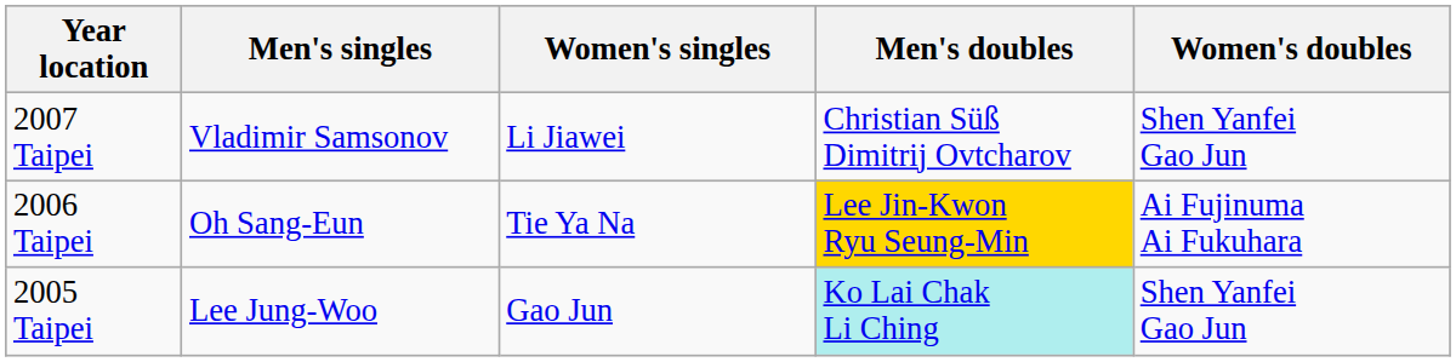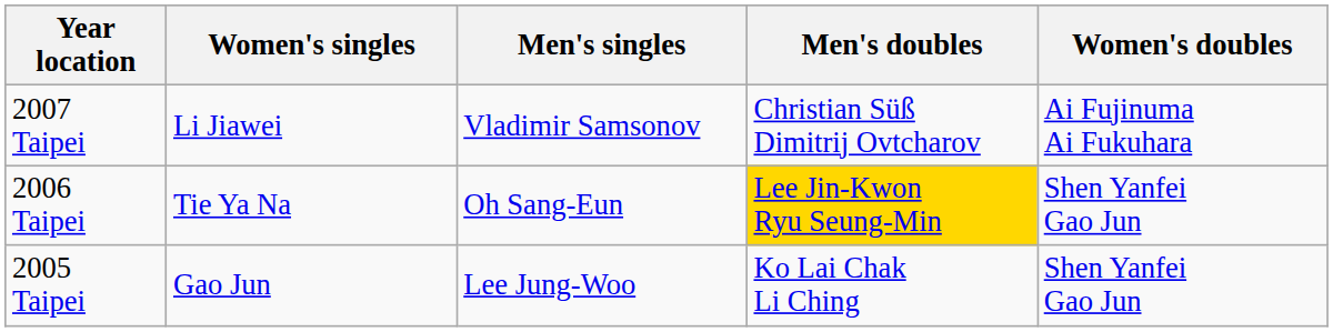columns swapped: Men's singles <-> Women's singles
2007 Taipei | Women's doubles: Shen Yanfei Gao Jun -> Ai Fujinuma Ai Fukuhara
2006 Taipei | Women's doubles: Ai Fujinuma Ai Fukuhara -> Shen Yanfei Gao Jun
2005 Taipei | Men's doubles: paleturquoise background -> no background
